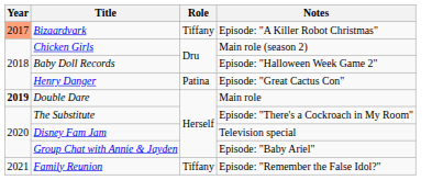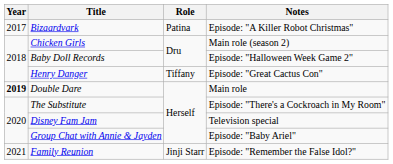Bizaardvark | Year: lightsalmon background -> no background
Bizaardvark | Role: Tiffany -> Patina
Henry Danger | Role: Patina -> Tiffany
Family Reunion | Role: Tiffany -> Jinji Starr
